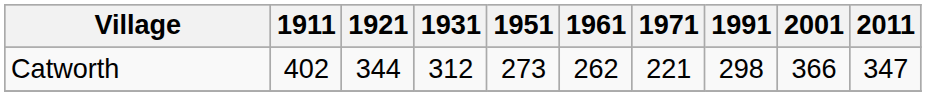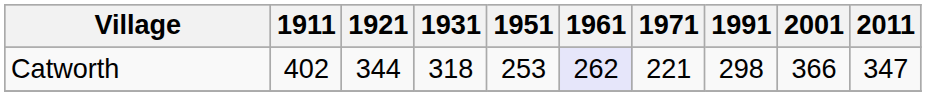Catworth | 1931: 312 -> 318
Catworth | 1951: 273 -> 253
Catworth | 1961: no background -> lavender background
